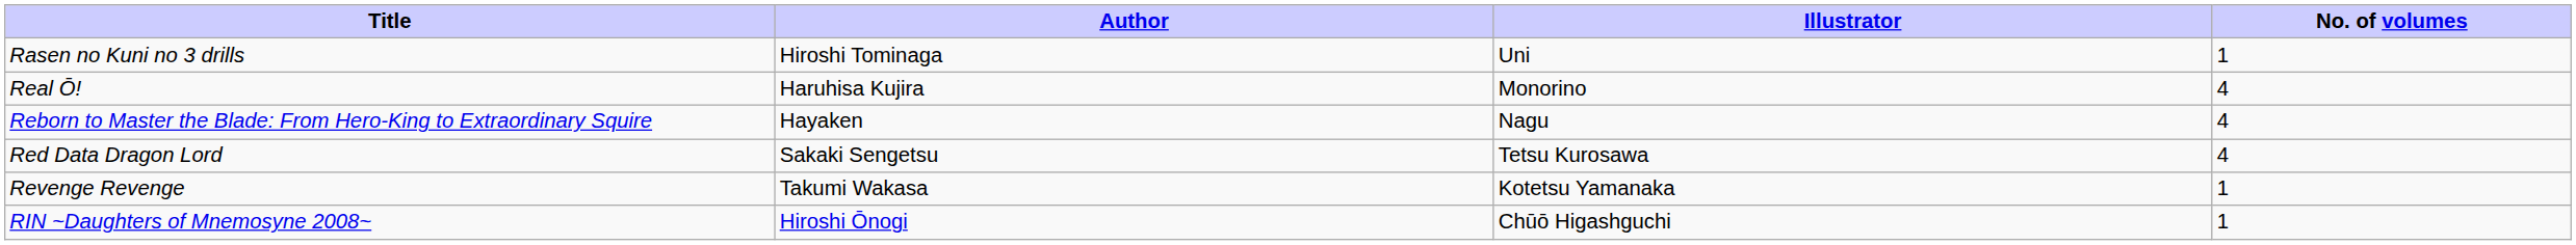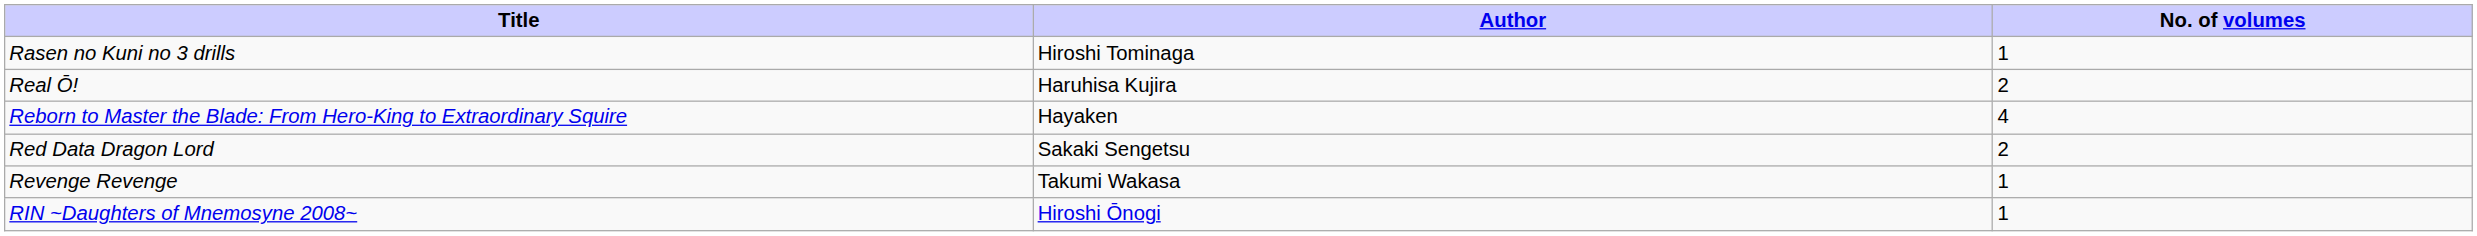- column: Illustrator | Uni | Monorino | Nagu | Tetsu Kurosawa | Kotetsu Yamanaka | Chūō Higashguchi
Real Ō! | No. of volumes: 4 -> 2
Red Data Dragon Lord | No. of volumes: 4 -> 2
